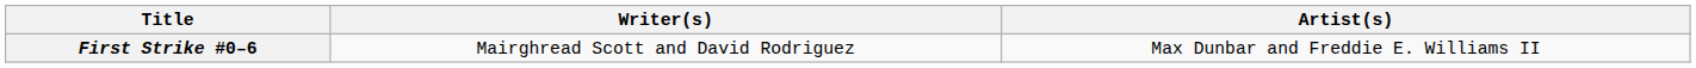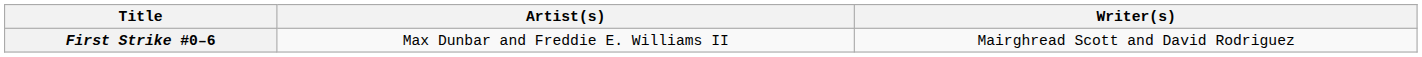columns swapped: Writer(s) <-> Artist(s)
